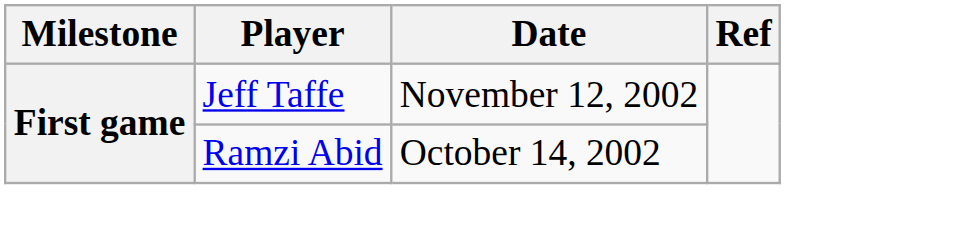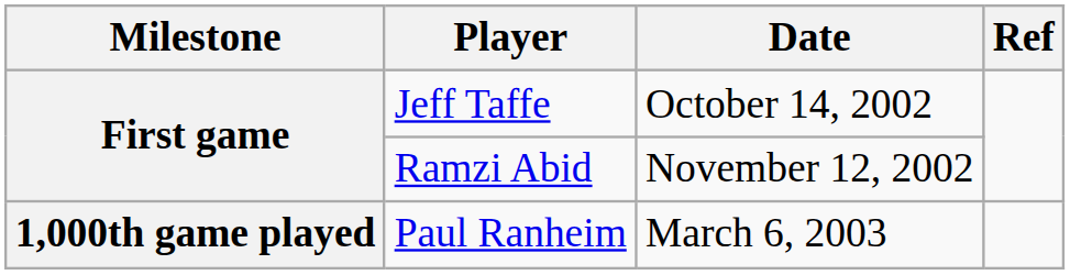Jeff Taffe | Date: November 12, 2002 -> October 14, 2002
Ramzi Abid | Date: October 14, 2002 -> November 12, 2002
+ row: 1,000th game played | Paul Ranheim | March 6, 2003
